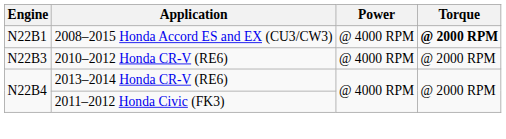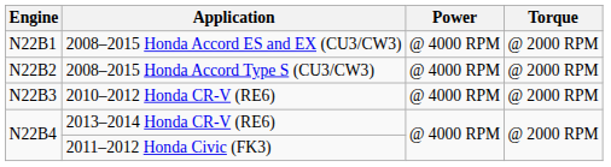2008–2015 Honda Accord ES and EX (CU3/CW3) | Torque: bold -> normal
+ row: N22B2 | 2008–2015 Honda Accord Type S (CU3/CW3) | @ 4000 RPM | @ 2000 RPM
